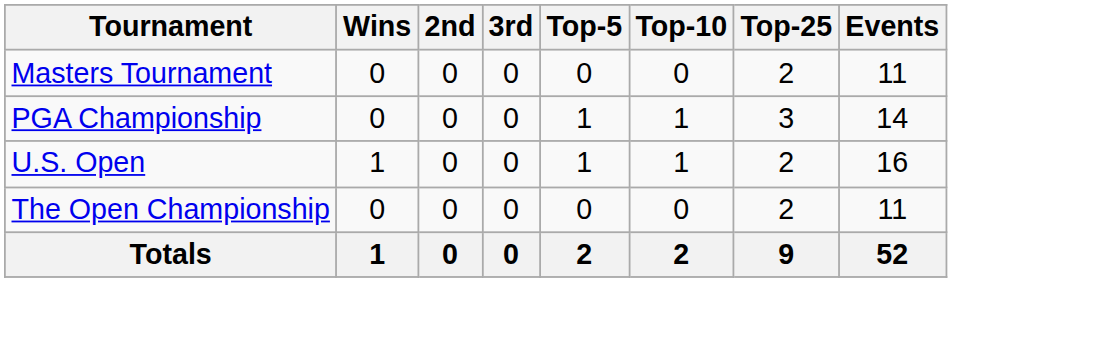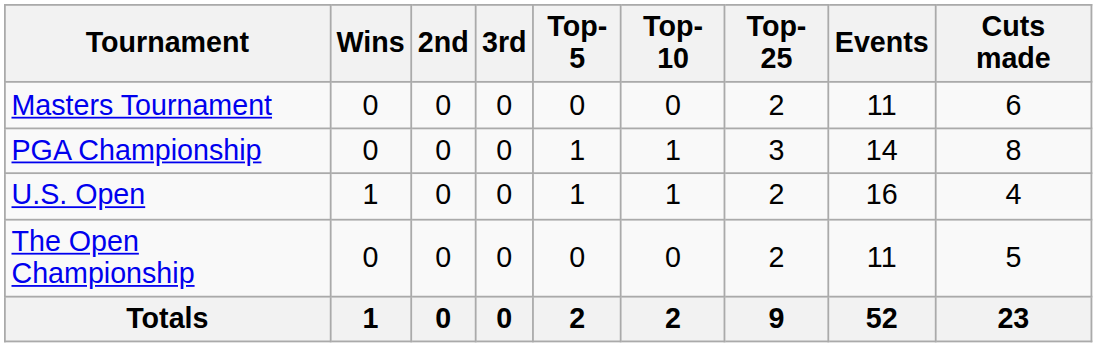+ column: Cuts made | 6 | 8 | 4 | 5 | 23
